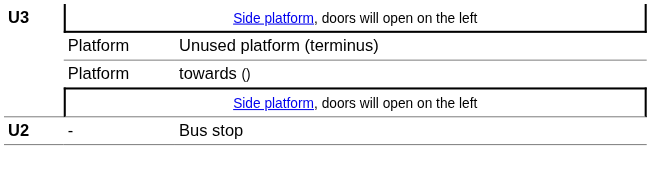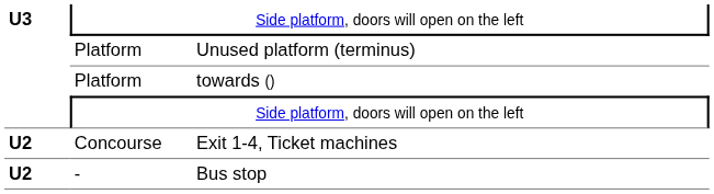+ row: U2 | Concourse | Exit 1-4, Ticket machines
